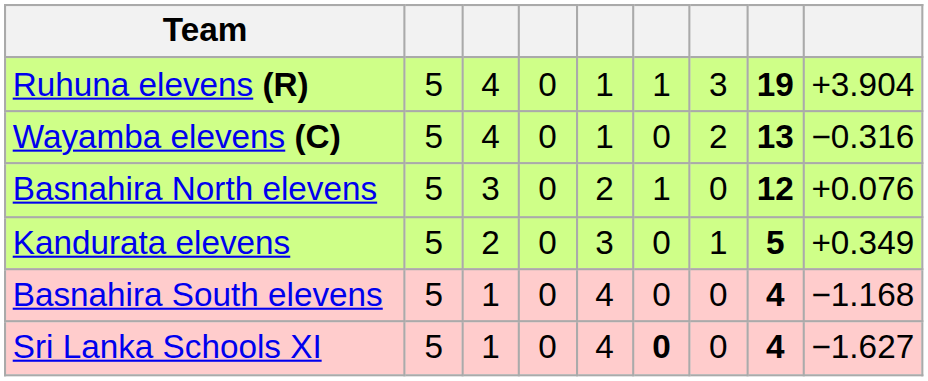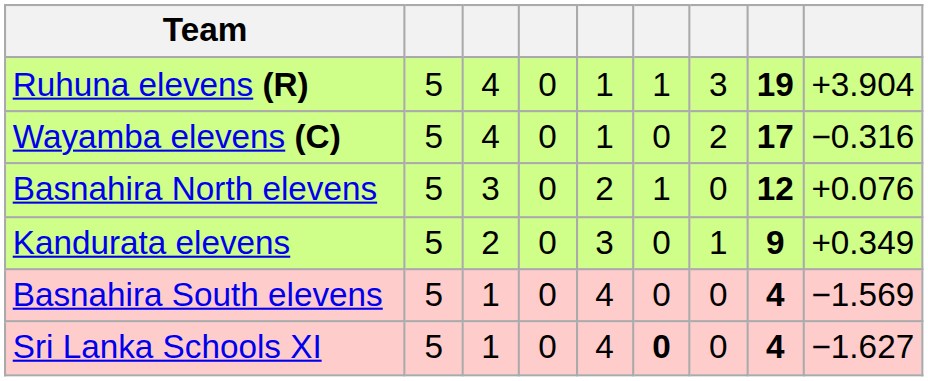Wayamba elevens (C) | column 8: 13 -> 17
Kandurata elevens | column 8: 5 -> 9
Basnahira South elevens | column 9: −1.168 -> −1.569
